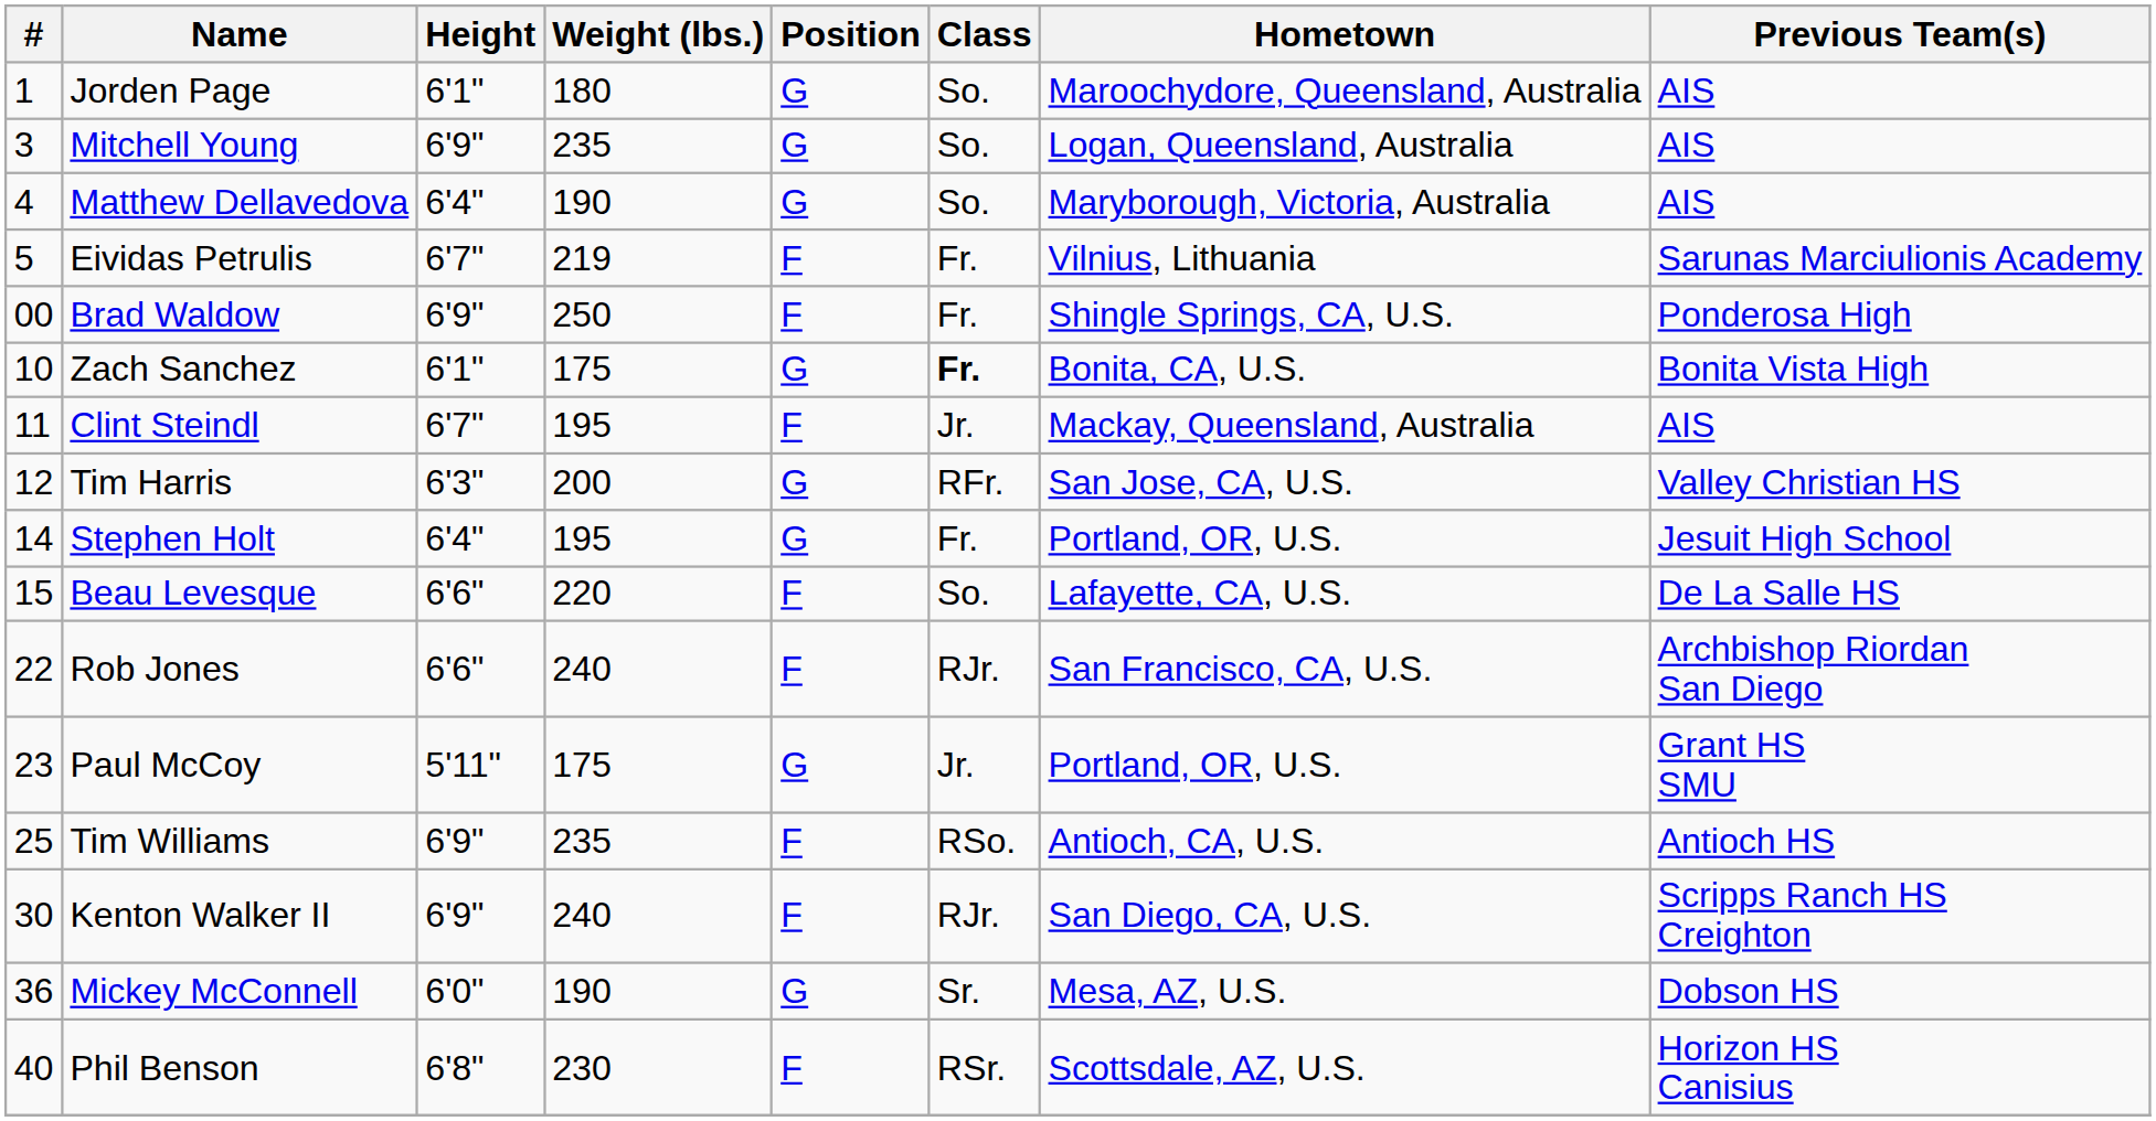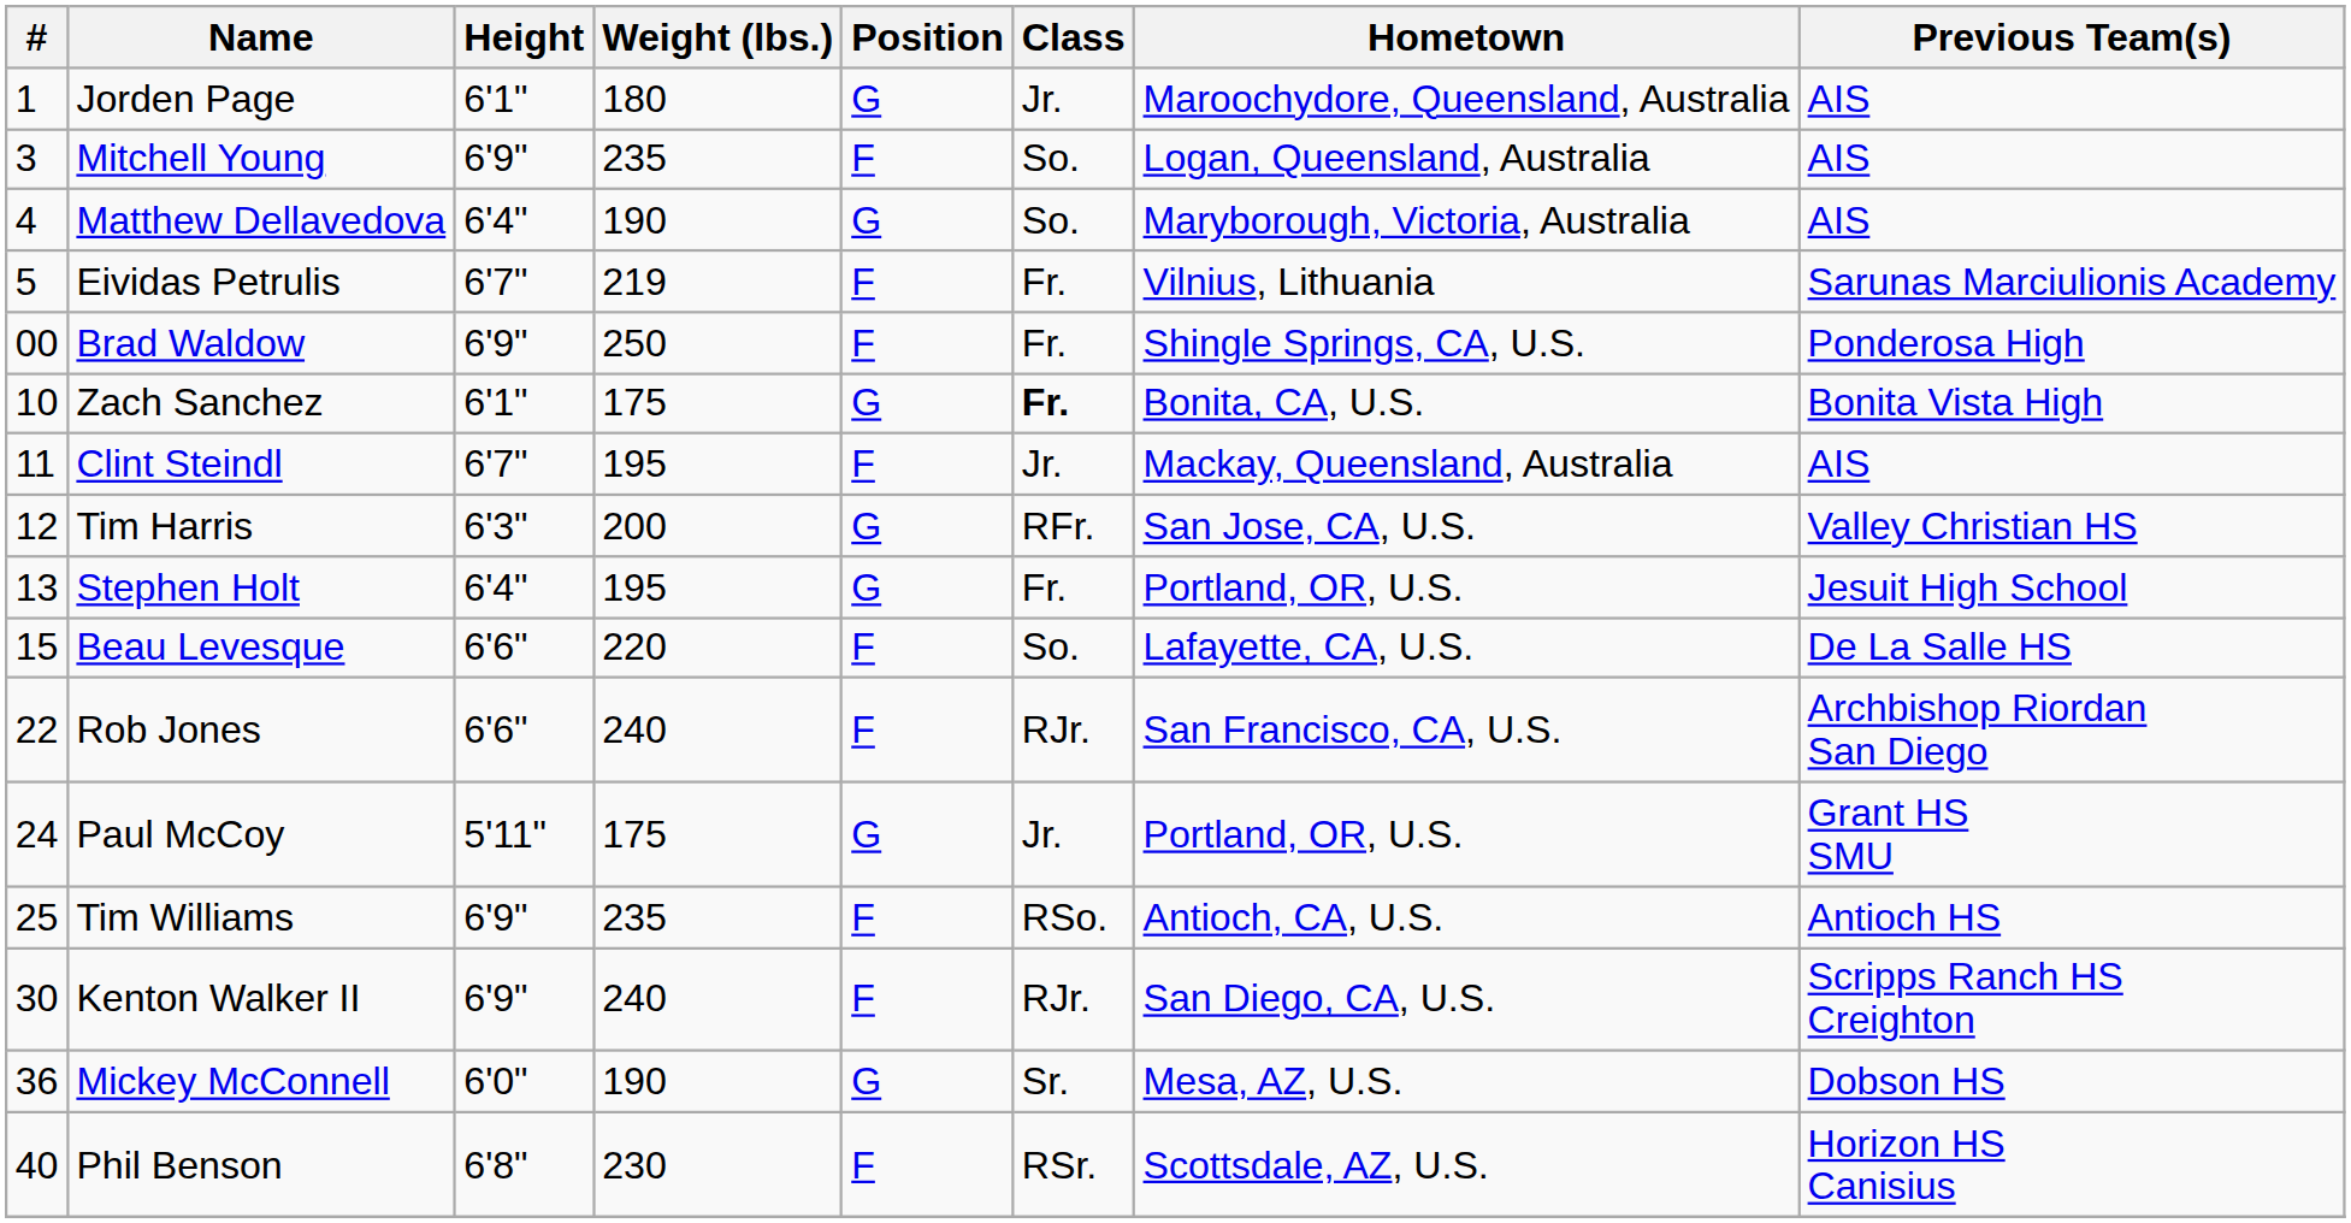Jorden Page | Class: So. -> Jr.
Mitchell Young | Position: G -> F
Stephen Holt | #: 14 -> 13
Paul McCoy | #: 23 -> 24
